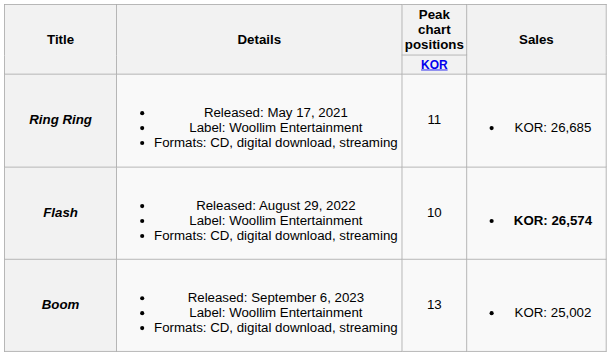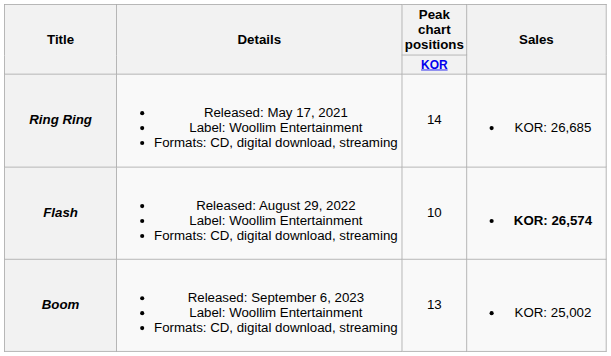Ring Ring | Peak chart positions / KOR: 11 -> 14
